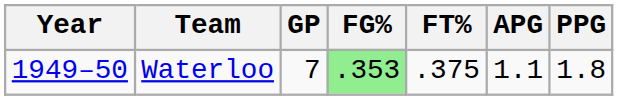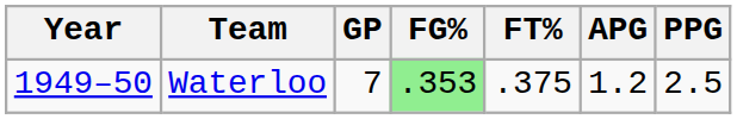Waterloo | APG: 1.1 -> 1.2
Waterloo | PPG: 1.8 -> 2.5
